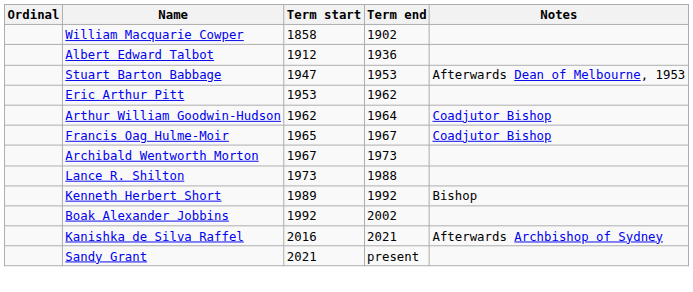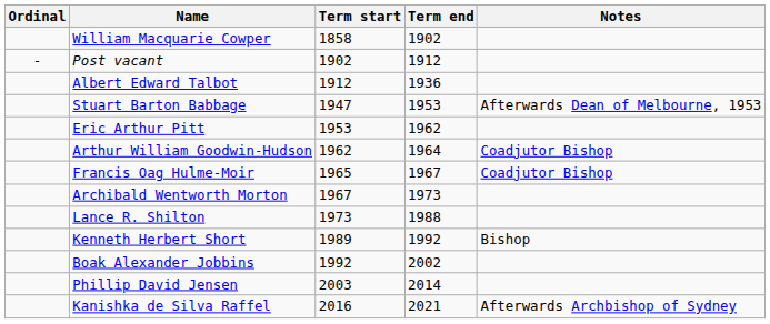+ row: - | Post vacant | 1902 | 1912
+ row: Phillip David Jensen | 2003 | 2014
- row: Sandy Grant | 2021 | present
